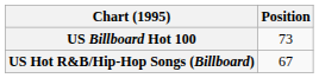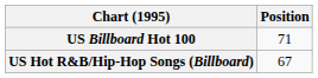US Billboard Hot 100 | Position: 73 -> 71
